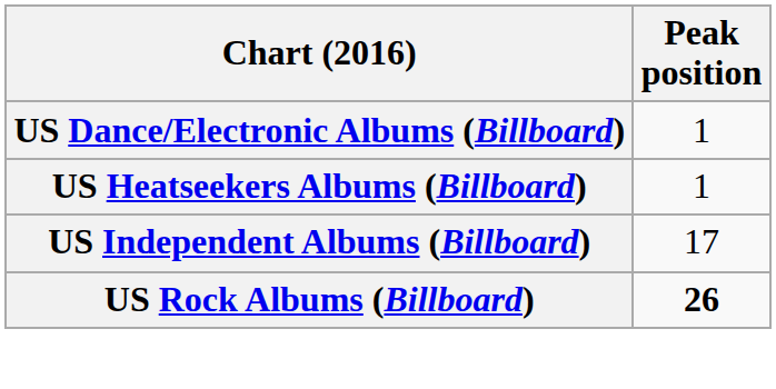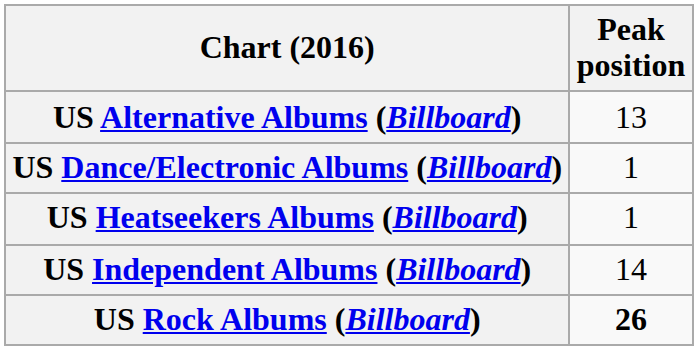+ row: US Alternative Albums (Billboard) | 13
US Independent Albums (Billboard) | Peak position: 17 -> 14
